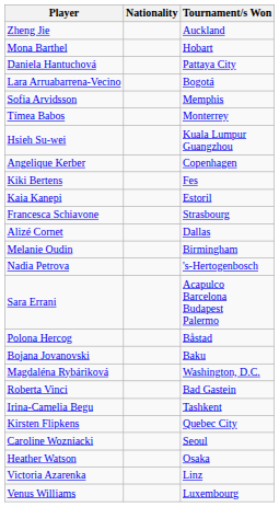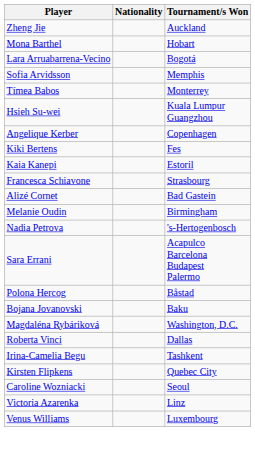- row: Daniela Hantuchová | Pattaya City
Alizé Cornet | Tournament/s Won: Dallas -> Bad Gastein
Roberta Vinci | Tournament/s Won: Bad Gastein -> Dallas
- row: Heather Watson | Osaka
